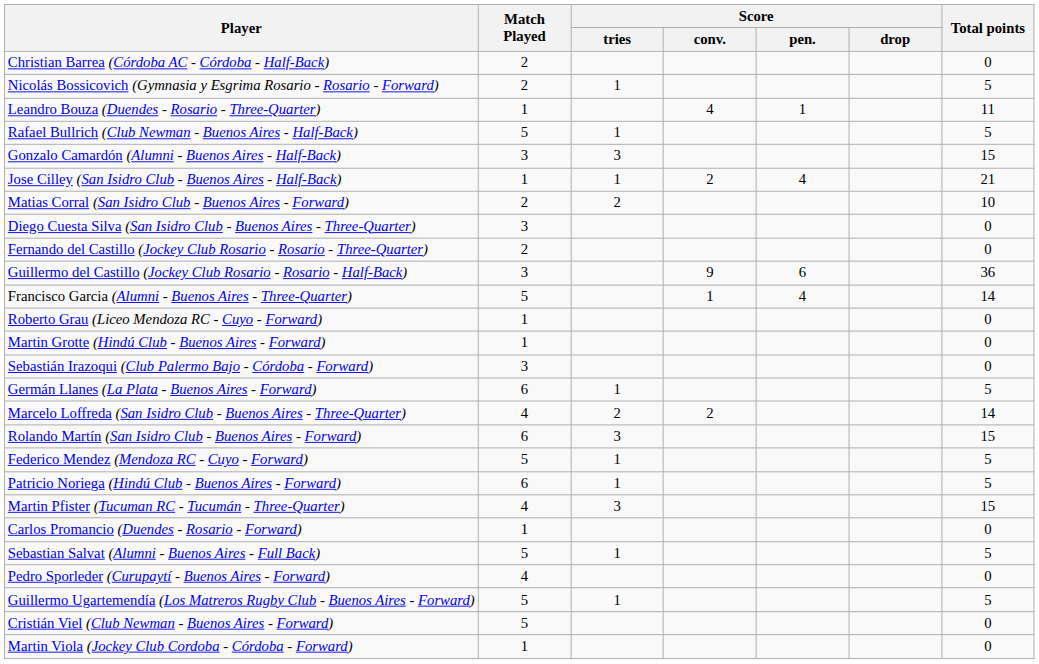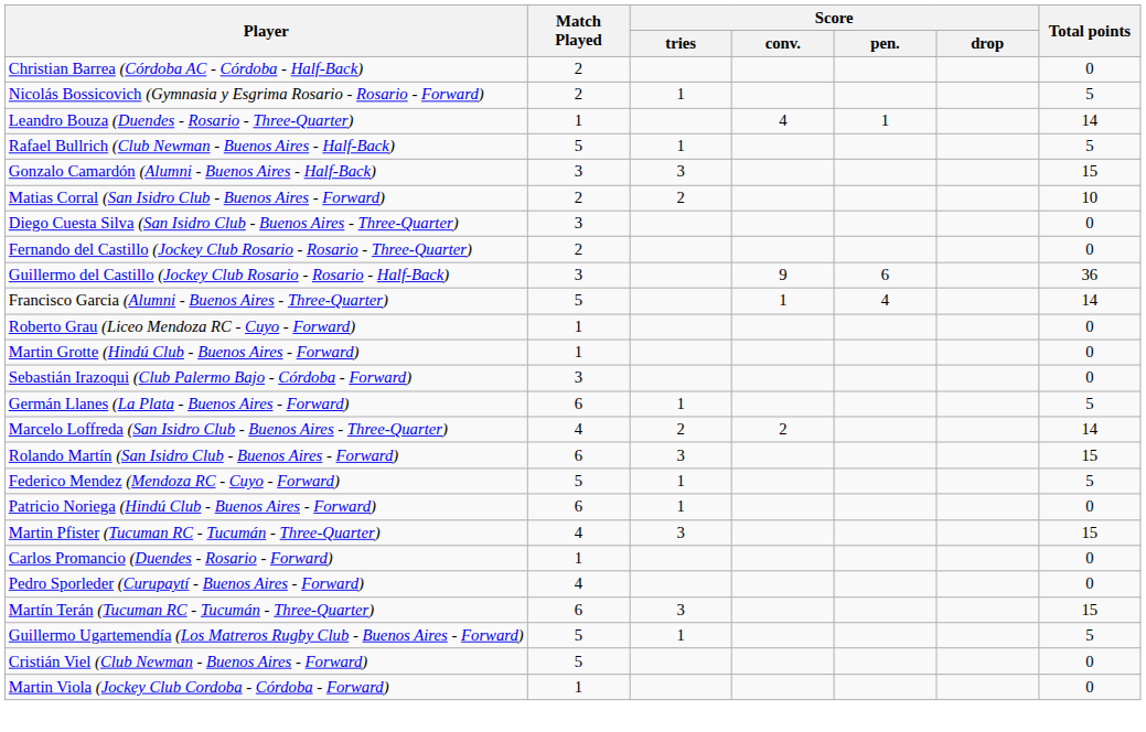Leandro Bouza (Duendes - Rosario - Three-Quarter) | Total points: 11 -> 14
- row: Jose Cilley (San Isidro Club - Buenos Aires - Half-Back) | 1 | 1 | 2 | 4 | 21
Patricio Noriega (Hindú Club - Buenos Aires - Forward) | Total points: 5 -> 0
- row: Sebastian Salvat (Alumni - Buenos Aires - Full Back) | 5 | 1 | 5
+ row: Martín Terán (Tucuman RC - Tucumán - Three-Quarter) | 6 | 3 | 15
